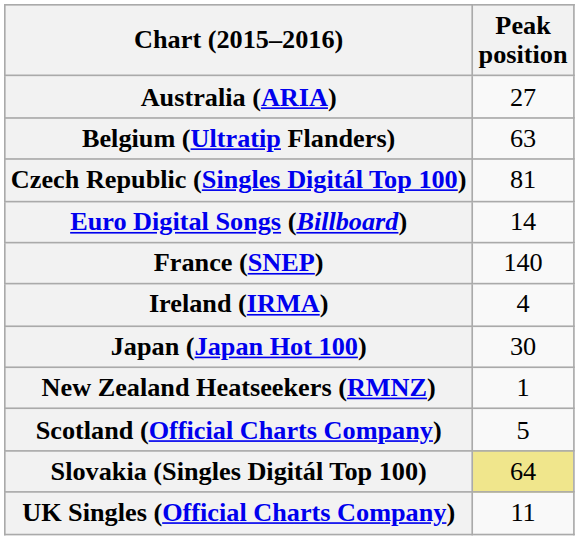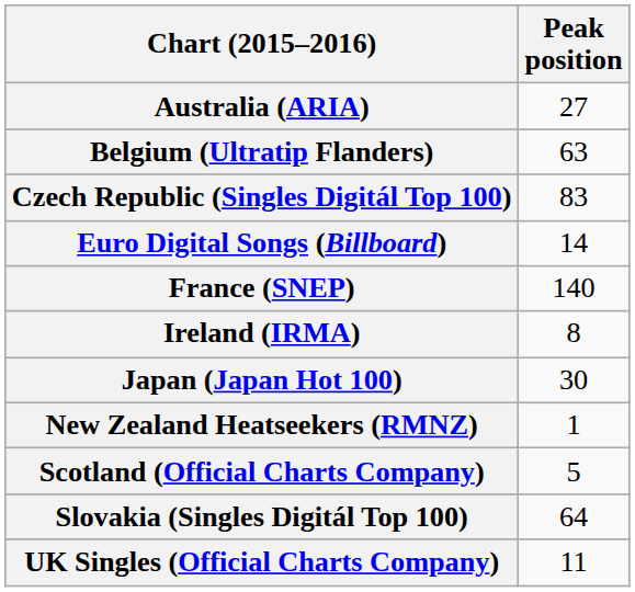Czech Republic (Singles Digitál Top 100) | Peak position: 81 -> 83
Ireland (IRMA) | Peak position: 4 -> 8
Slovakia (Singles Digitál Top 100) | Peak position: khaki background -> no background
